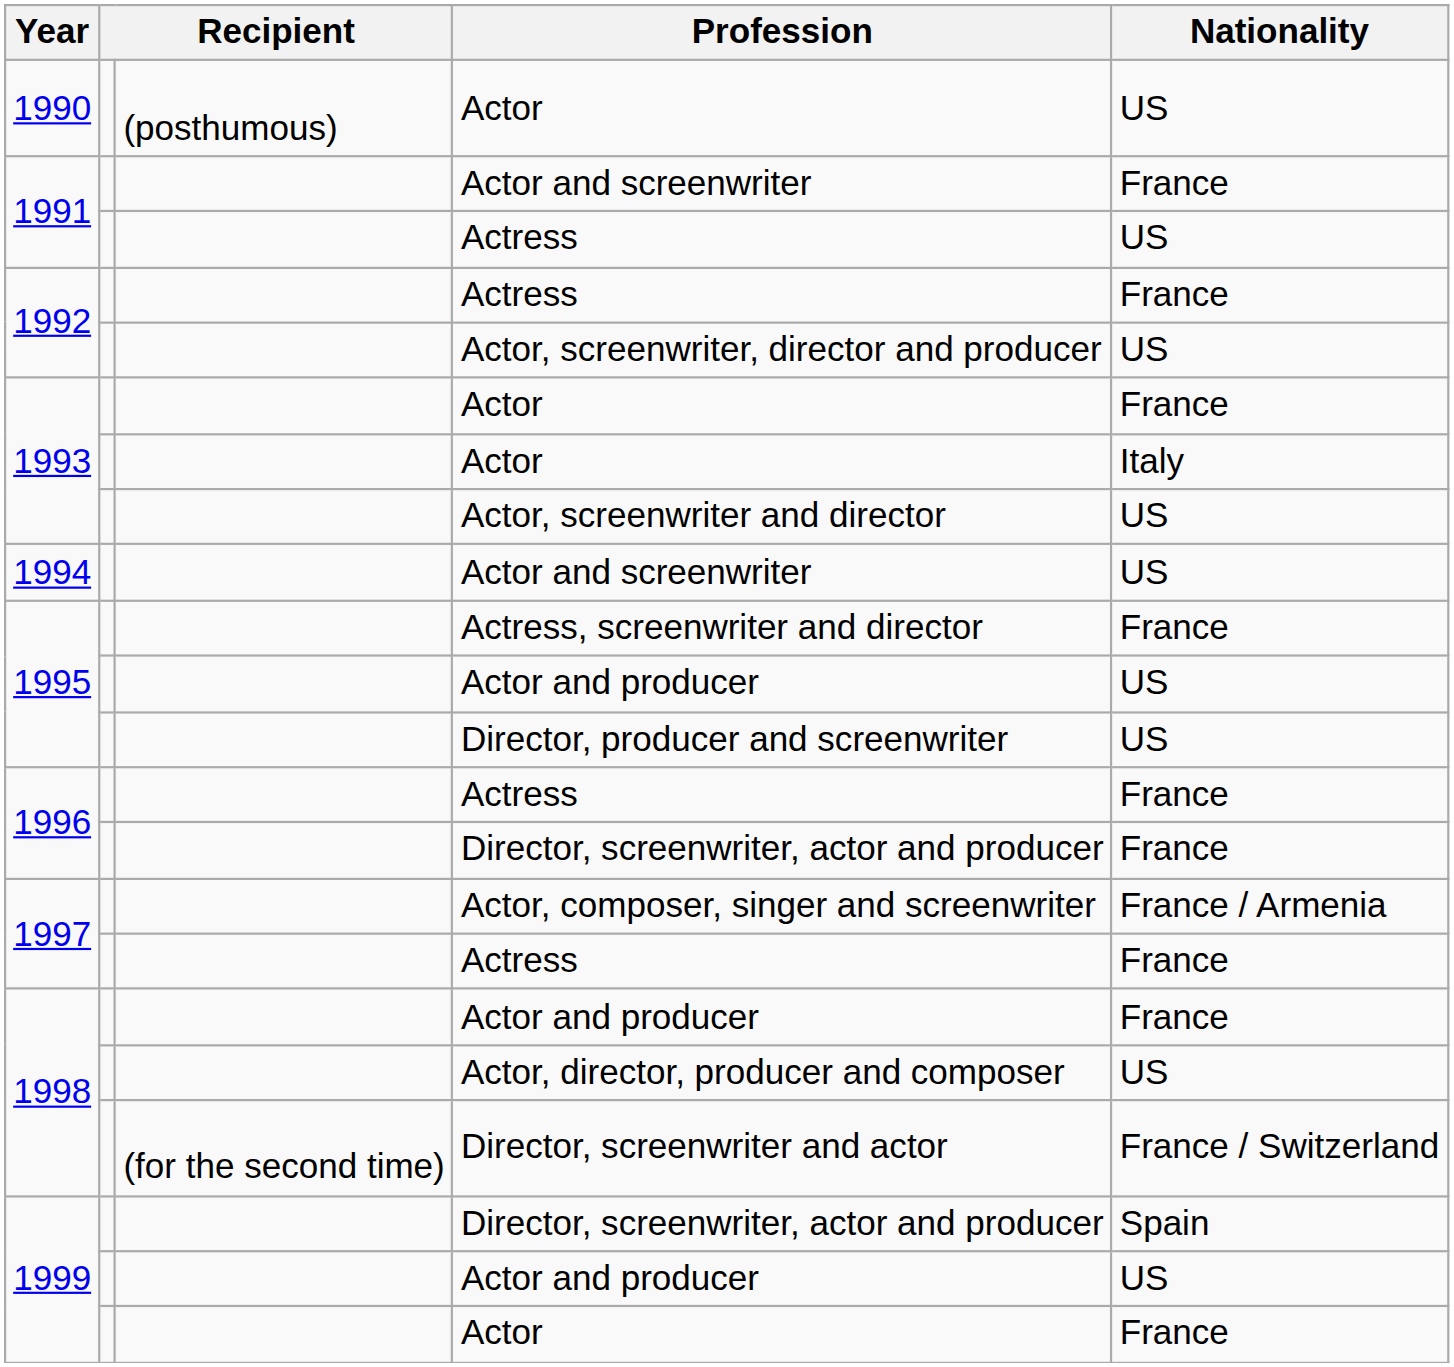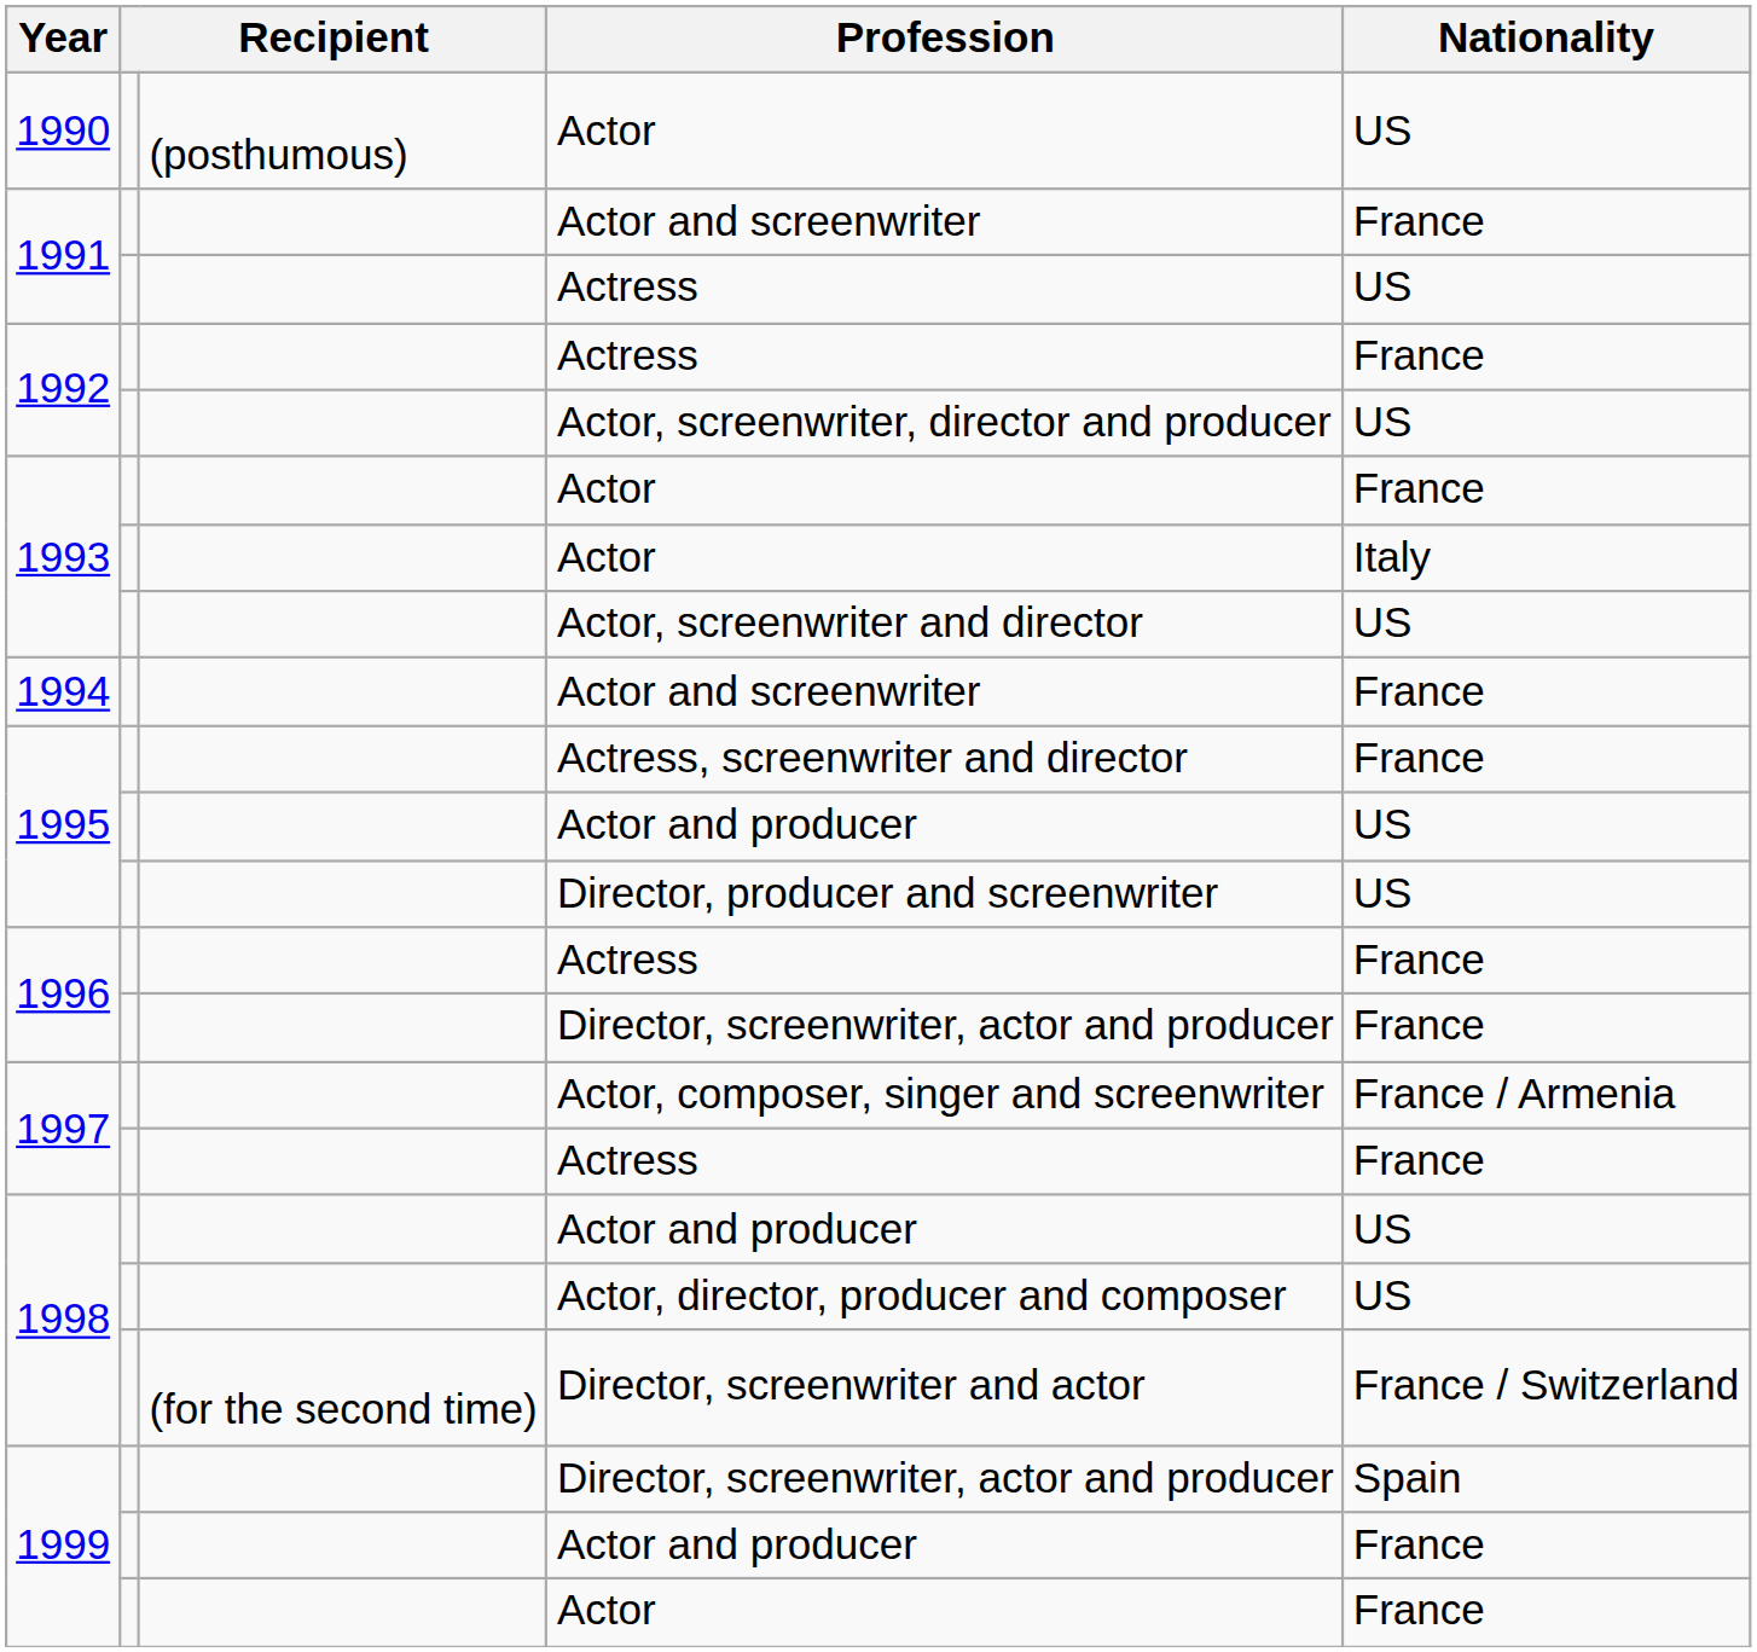1994 / Actor and screenwriter | Nationality: US -> France
1998 / Actor and producer | Nationality: France -> US
1999 / Actor and producer | Nationality: US -> France
